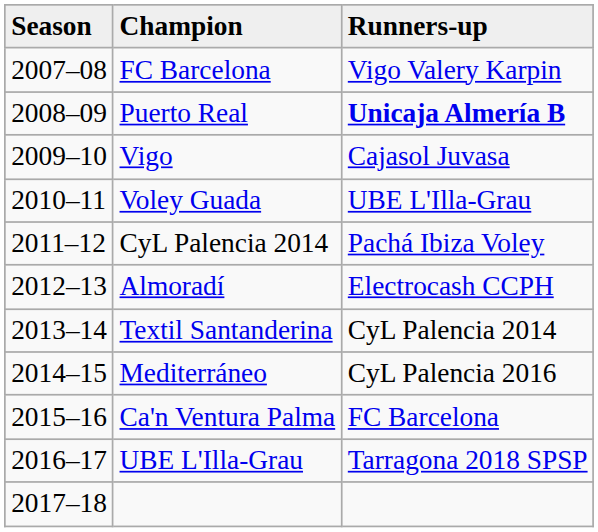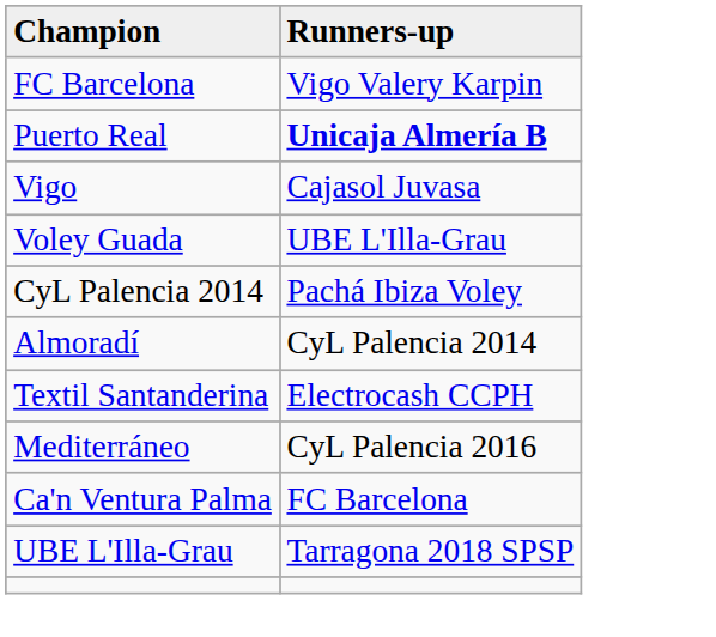- column: Season | 2007–08 | 2008–09 | 2009–10 | 2010–11 | 2011–12 | 2012–13 | 2013–14 | 2014–15 | 2015–16 | 2016–17 | 2017–18
Almoradí | Runners-up: Electrocash CCPH -> CyL Palencia 2014
Textil Santanderina | Runners-up: CyL Palencia 2014 -> Electrocash CCPH
